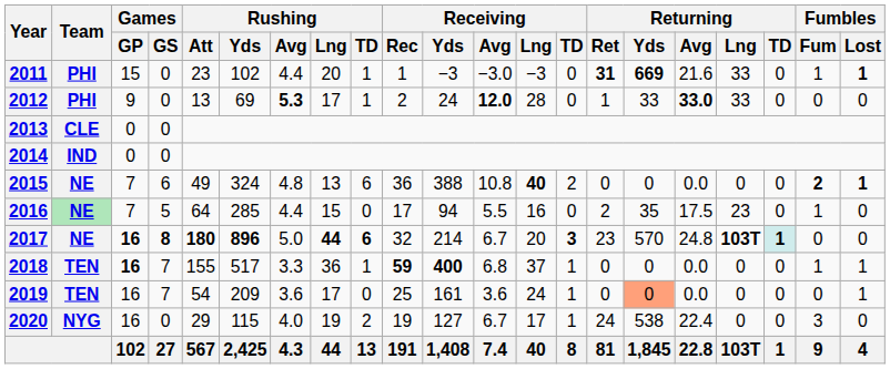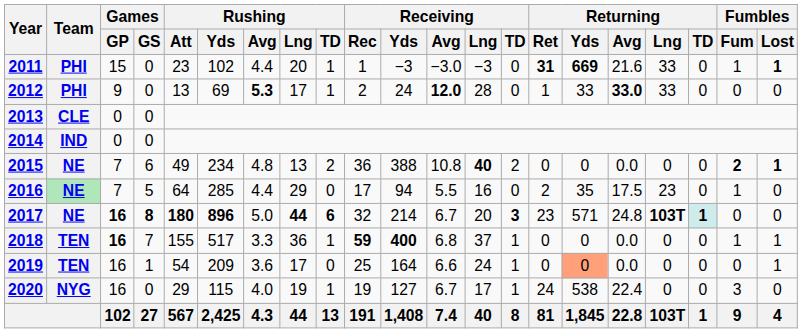2015 | Rushing / Yds: 324 -> 234
2015 | Rushing / TD: 6 -> 2
2016 | Rushing / Lng: 15 -> 29
2017 | Returning / Yds: 570 -> 571
2019 | Games / GS: 7 -> 1
2019 | Receiving / Yds: 161 -> 164
2019 | Receiving / Avg: 3.6 -> 6.6
2020 | Rushing / TD: 2 -> 1
